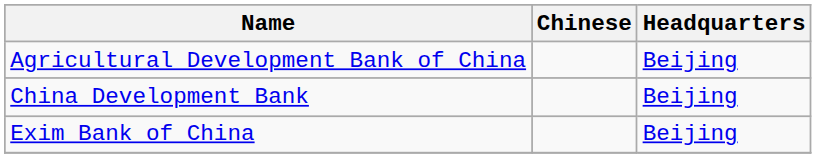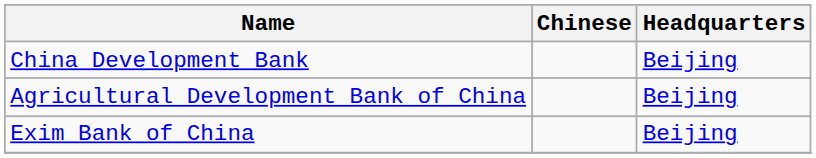rows swapped: Agricultural Development Bank of China <-> China Development Bank
